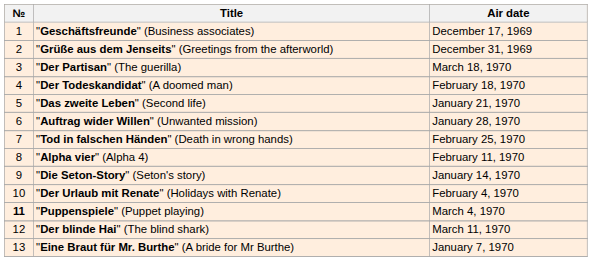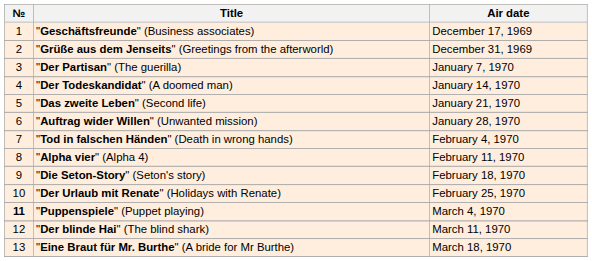"Der Partisan" (The guerilla) | Air date: March 18, 1970 -> January 7, 1970
"Der Todeskandidat" (A doomed man) | Air date: February 18, 1970 -> January 14, 1970
"Tod in falschen Händen" (Death in wrong hands) | Air date: February 25, 1970 -> February 4, 1970
"Die Seton-Story" (Seton's story) | Air date: January 14, 1970 -> February 18, 1970
"Der Urlaub mit Renate" (Holidays with Renate) | Air date: February 4, 1970 -> February 25, 1970
"Eine Braut für Mr. Burthe" (A bride for Mr Burthe) | Air date: January 7, 1970 -> March 18, 1970
